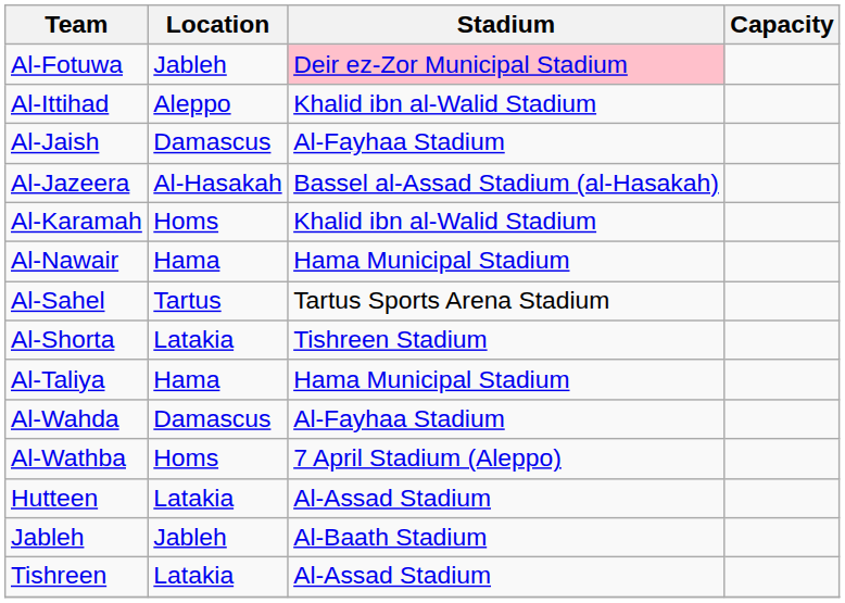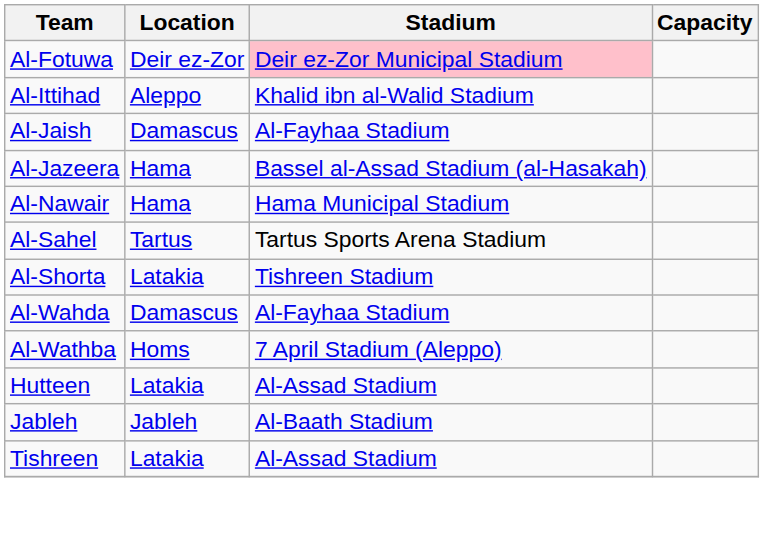Al-Fotuwa | Location: Jableh -> Deir ez-Zor
Al-Jazeera | Location: Al-Hasakah -> Hama
- row: Al-Karamah | Homs | Khalid ibn al-Walid Stadium
- row: Al-Taliya | Hama | Hama Municipal Stadium
